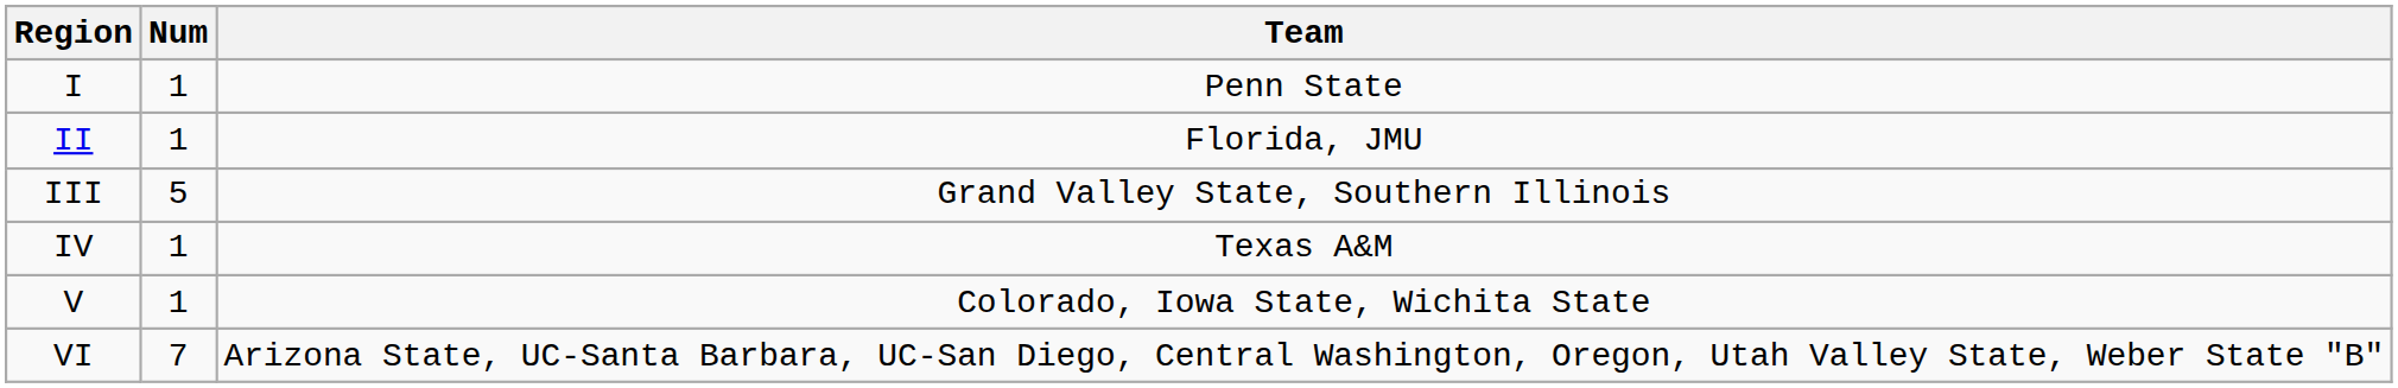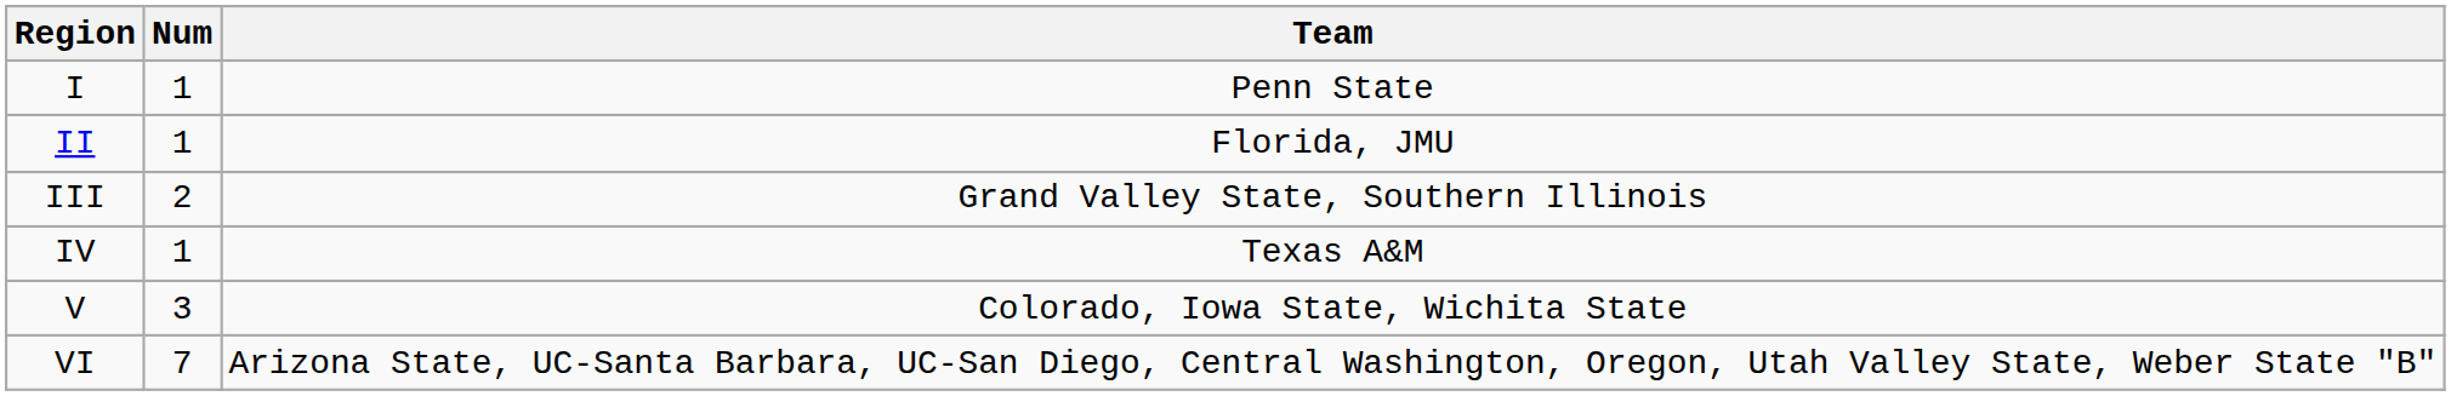III | Num: 5 -> 2
V | Num: 1 -> 3
